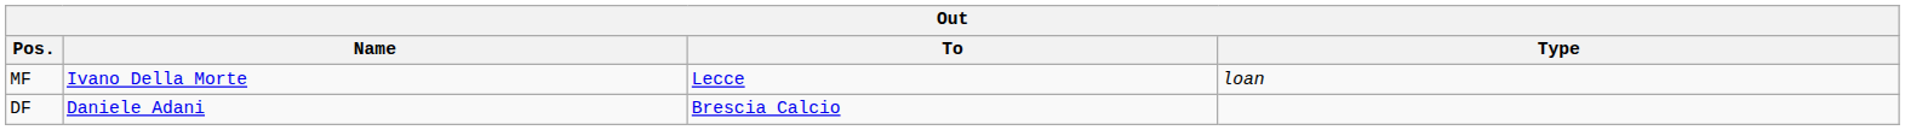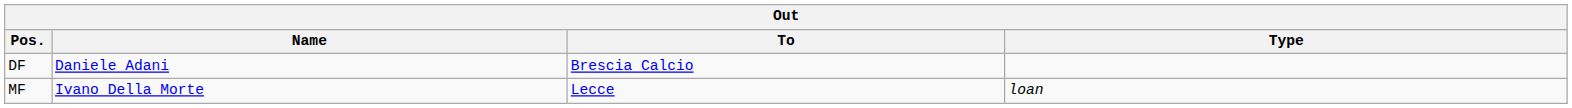rows swapped: DF <-> MF
